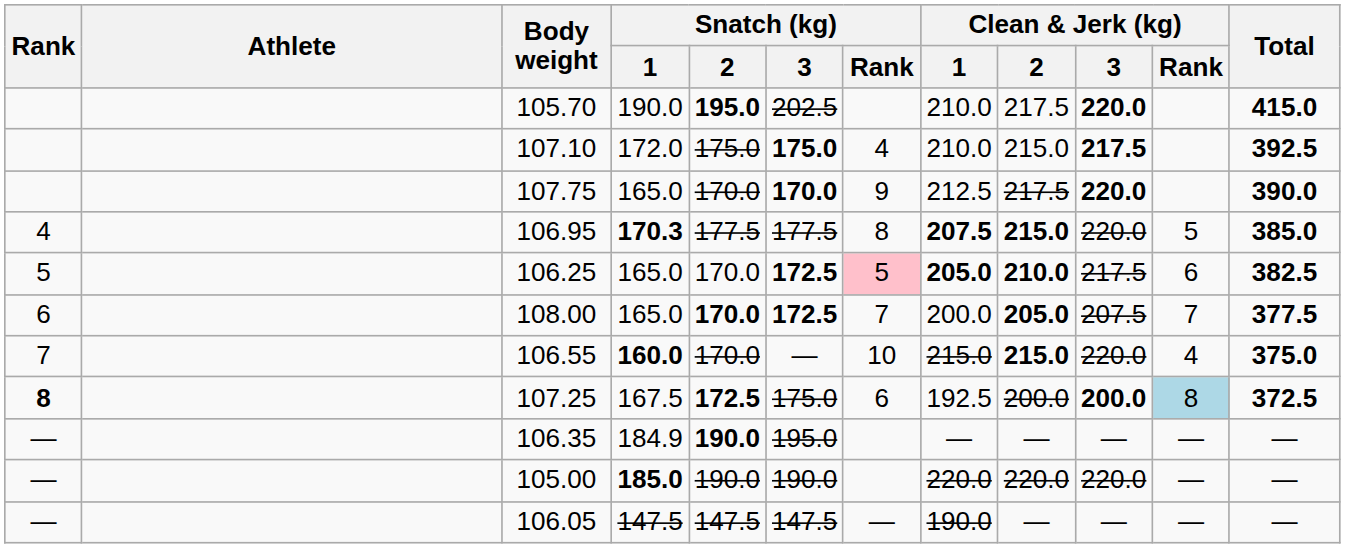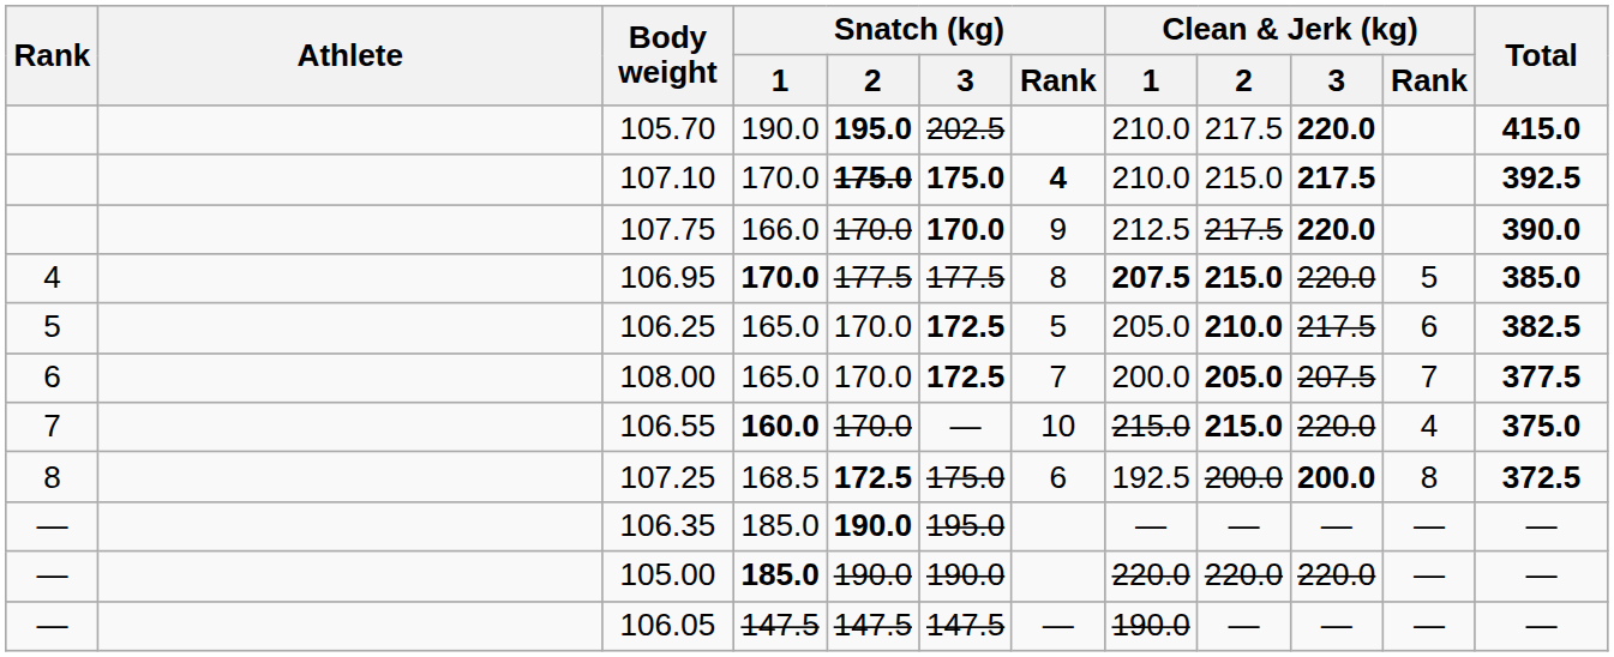107.10 | Snatch (kg) / 1: 172.0 -> 170.0
107.10 | Snatch (kg) / 2: normal -> bold
107.10 | Snatch (kg) / Rank: normal -> bold
107.75 | Snatch (kg) / 1: 165.0 -> 166.0
106.95 | Snatch (kg) / 1: 170.3 -> 170.0
106.25 | Snatch (kg) / Rank: pink background -> no background
106.25 | Clean & Jerk (kg) / 1: bold -> normal
108.00 | Snatch (kg) / 2: bold -> normal
107.25 | Rank: bold -> normal
107.25 | Snatch (kg) / 1: 167.5 -> 168.5
107.25 | Clean & Jerk (kg) / Rank: lightblue background -> no background
106.35 | Snatch (kg) / 1: 184.9 -> 185.0
